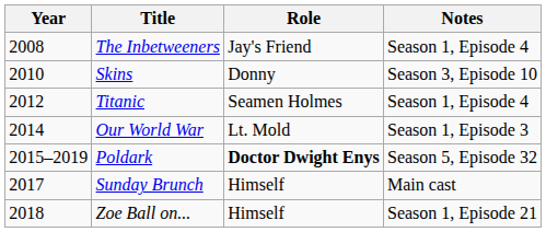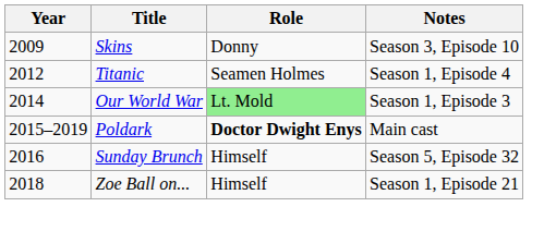- row: 2008 | The Inbetweeners | Jay's Friend | Season 1, Episode 4
Skins | Year: 2010 -> 2009
Our World War | Role: no background -> lightgreen background
Poldark | Notes: Season 5, Episode 32 -> Main cast
Sunday Brunch | Year: 2017 -> 2016
Sunday Brunch | Notes: Main cast -> Season 5, Episode 32
